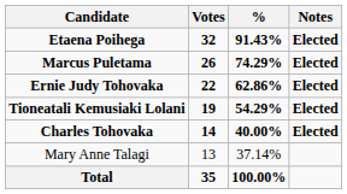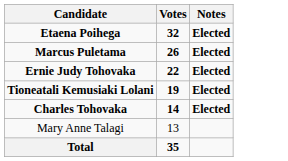- column: % | 91.43% | 74.29% | 62.86% | 54.29% | 40.00% | 37.14% | 100.00%
